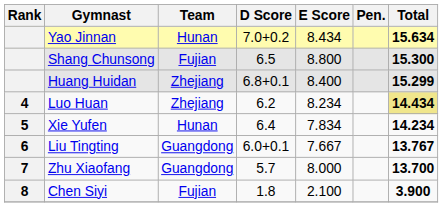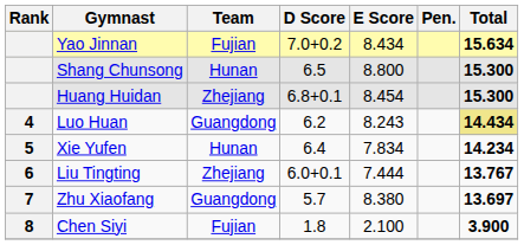Yao Jinnan | Team: Hunan -> Fujian
Shang Chunsong | Team: Fujian -> Hunan
Huang Huidan | E Score: 8.400 -> 8.454
Huang Huidan | Total: 15.299 -> 15.300
Luo Huan | Team: Zhejiang -> Guangdong
Luo Huan | E Score: 8.234 -> 8.243
Liu Tingting | Team: Guangdong -> Zhejiang
Liu Tingting | E Score: 7.667 -> 7.444
Zhu Xiaofang | E Score: 8.000 -> 8.380
Zhu Xiaofang | Total: 13.700 -> 13.697
